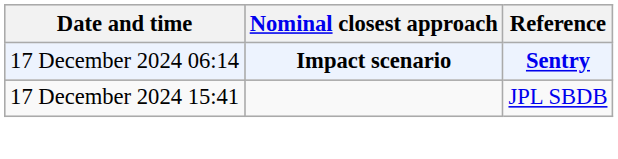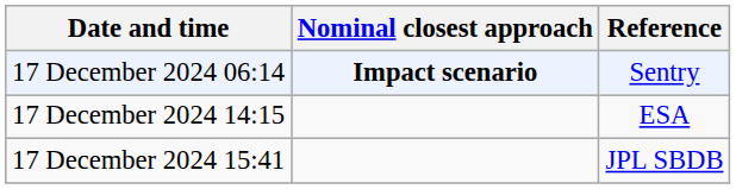17 December 2024 06:14 | Reference: bold -> normal
+ row: 17 December 2024 14:15 | ESA
